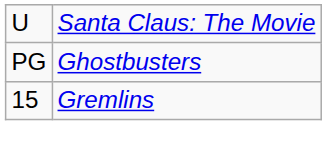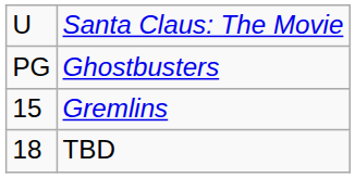+ row: 18 | TBD
